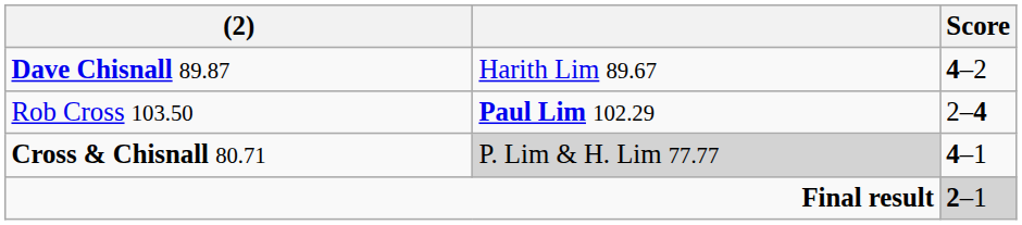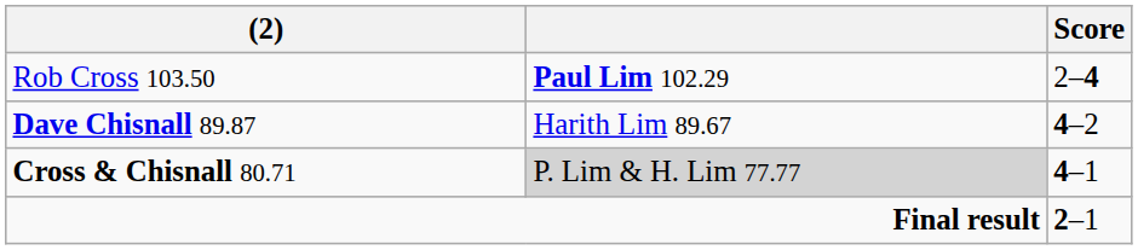rows swapped: Rob Cross 103.50 <-> Dave Chisnall 89.87
Final result | Score: lightgrey background -> no background
